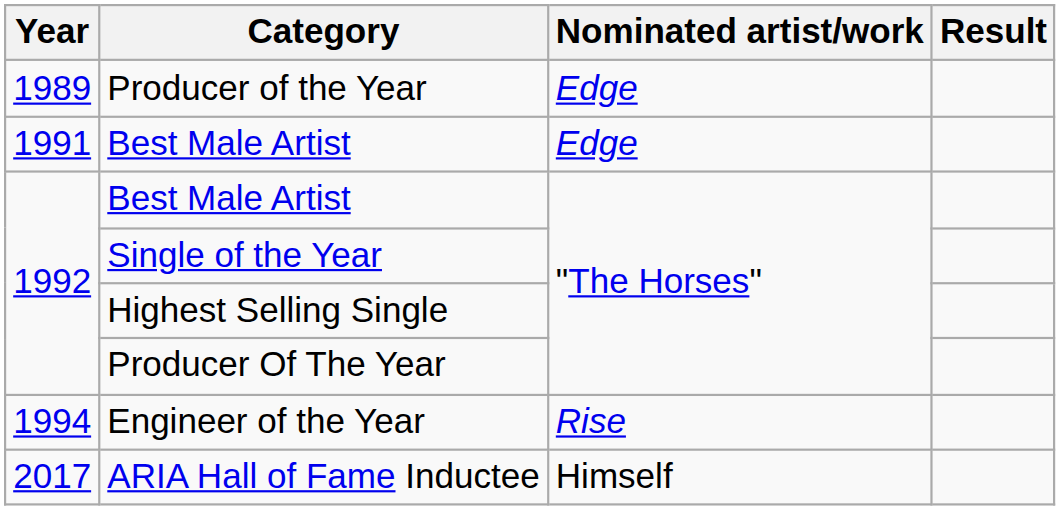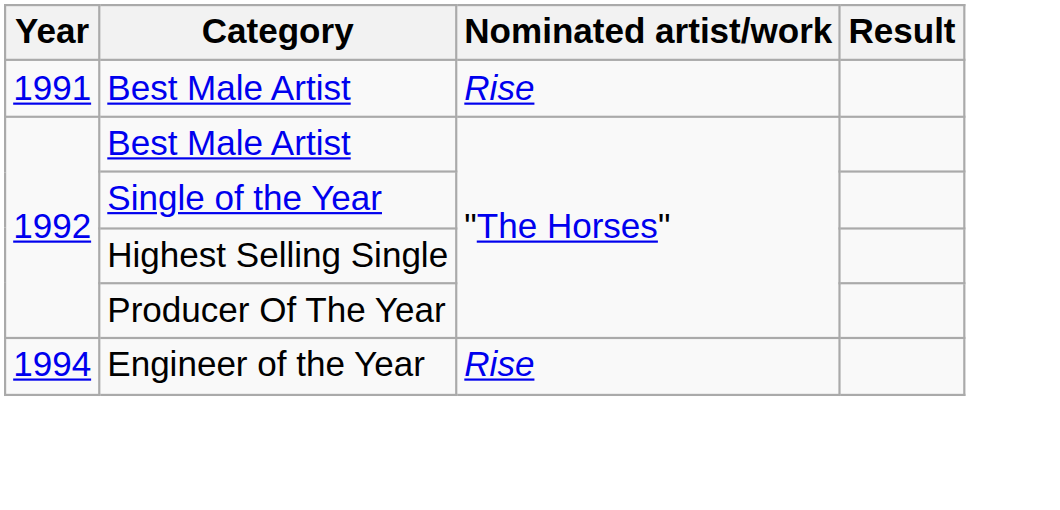- row: 1989 | Producer of the Year | Edge
1991 / Best Male Artist | Nominated artist/work: Edge -> Rise
- row: 2017 | ARIA Hall of Fame Inductee | Himself
